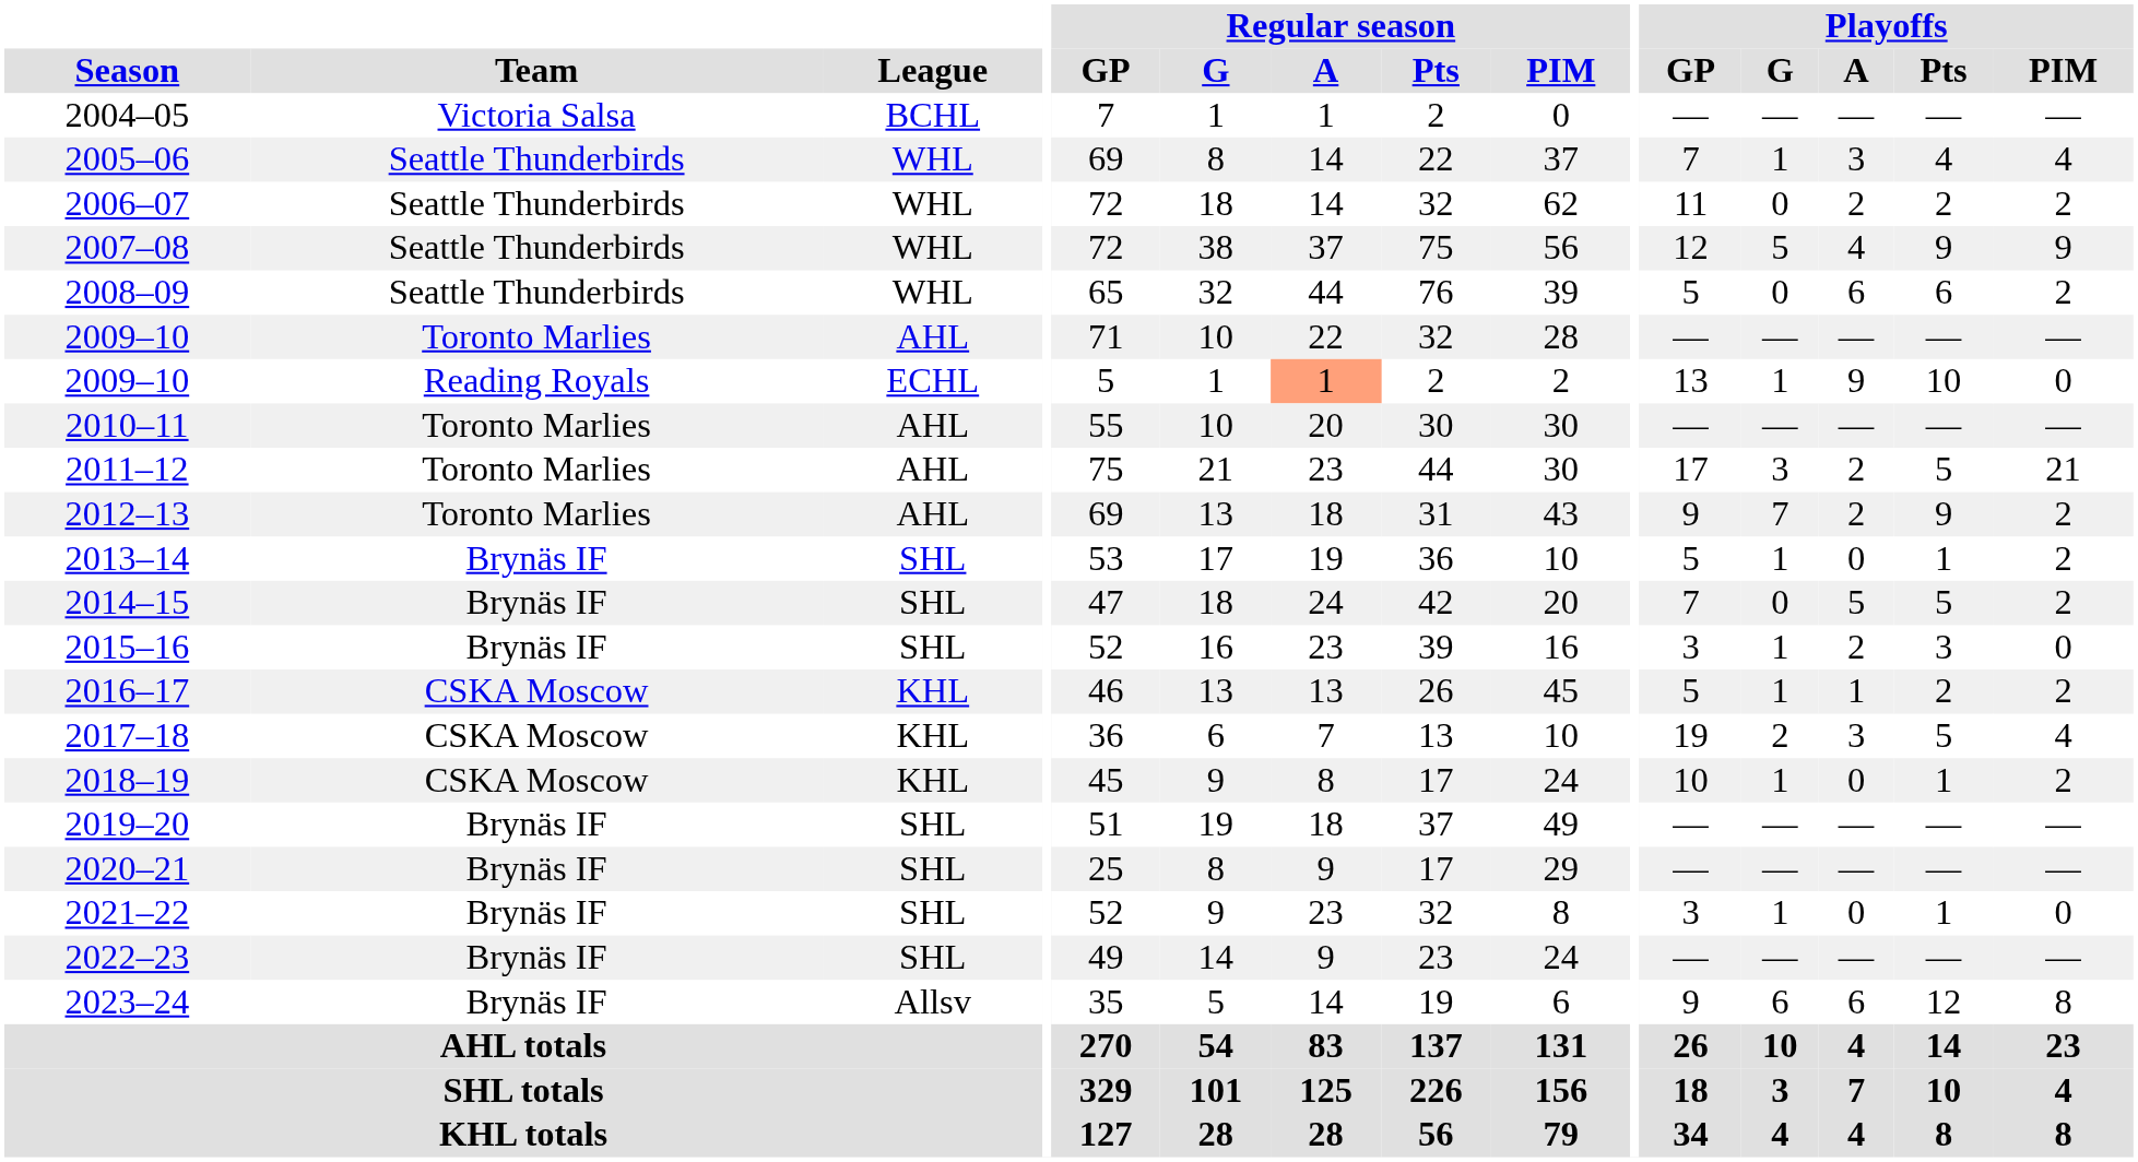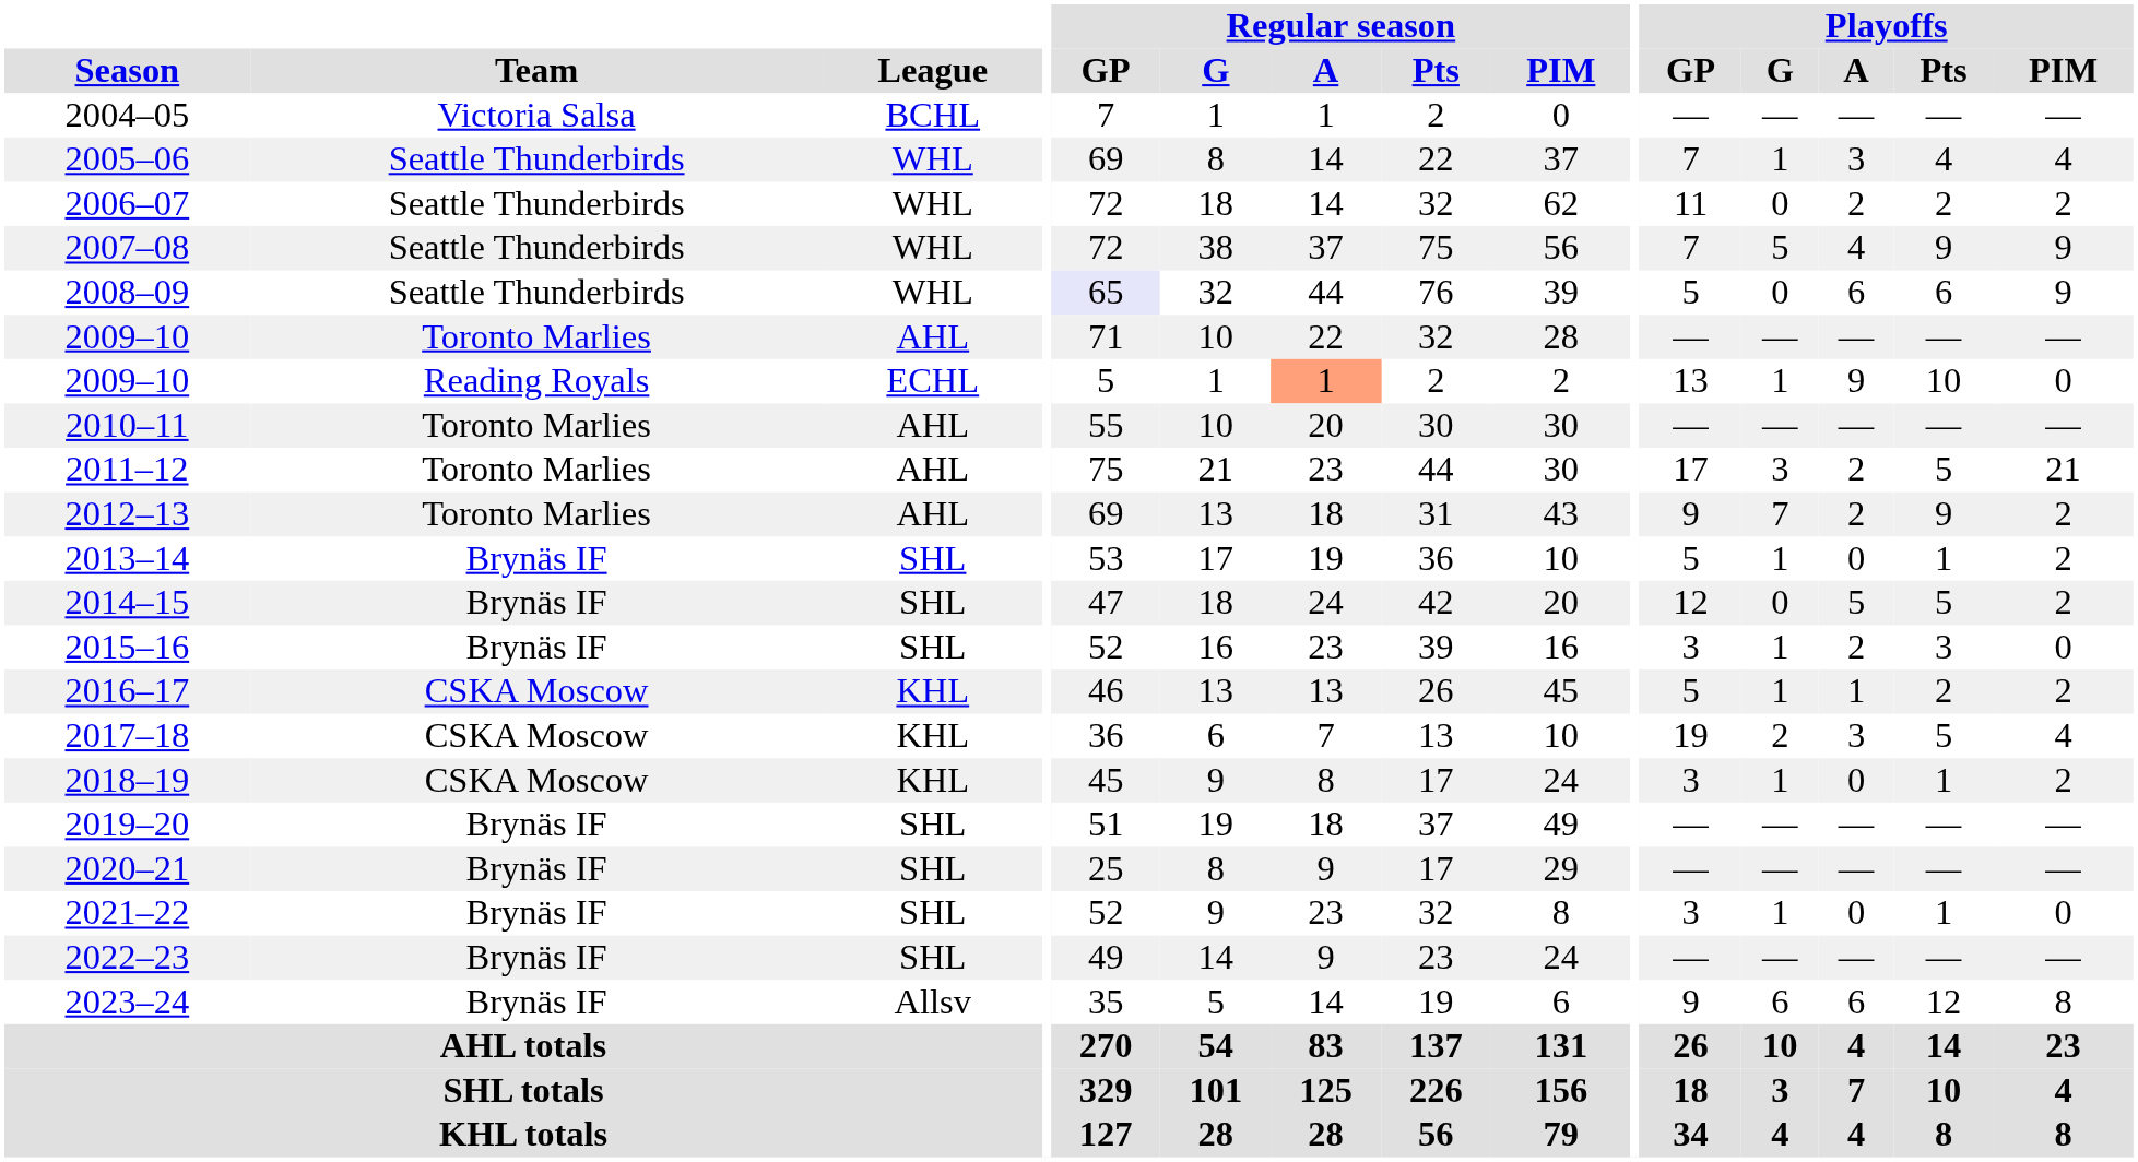2007–08 | Playoffs / GP: 12 -> 7
2008–09 | Regular season / GP: no background -> lavender background
2008–09 | Playoffs / PIM: 2 -> 9
2014–15 | Playoffs / GP: 7 -> 12
2018–19 | Playoffs / GP: 10 -> 3
